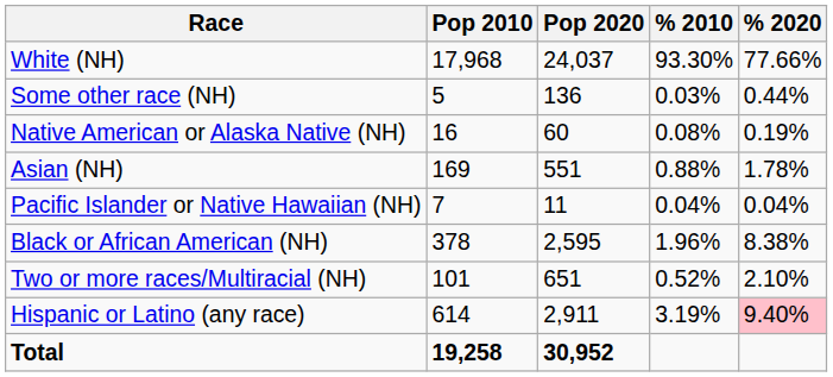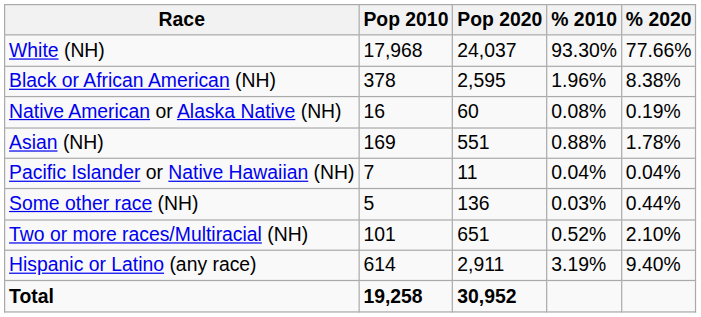rows swapped: Black or African American (NH) <-> Some other race (NH)
Hispanic or Latino (any race) | % 2020: pink background -> no background
